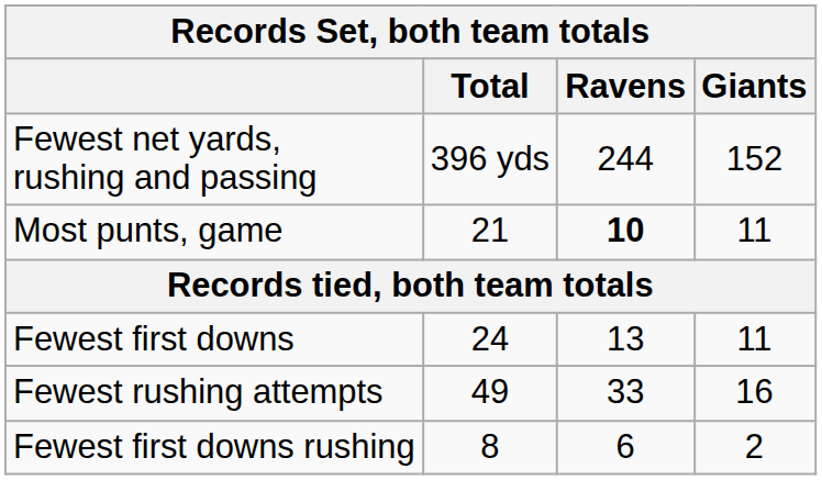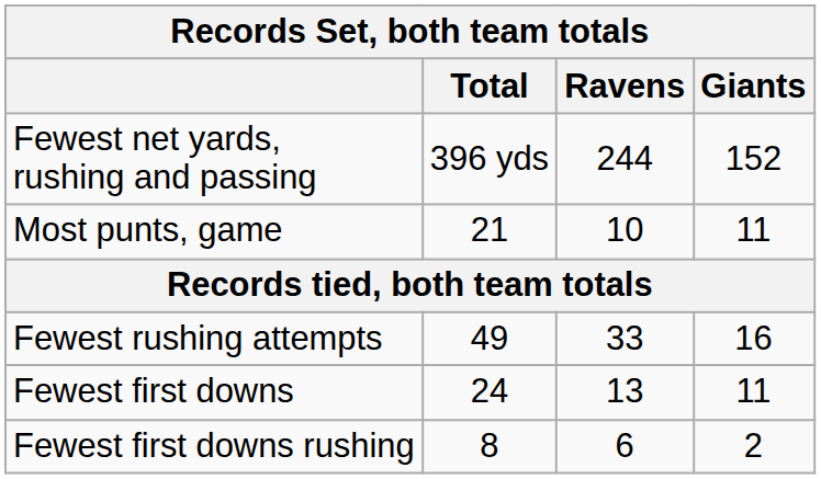Most punts, game | Ravens: bold -> normal
rows swapped: Fewest rushing attempts <-> Fewest first downs
